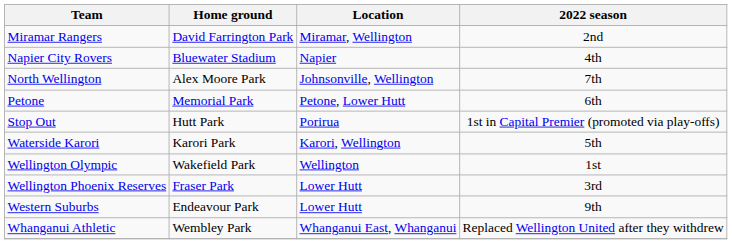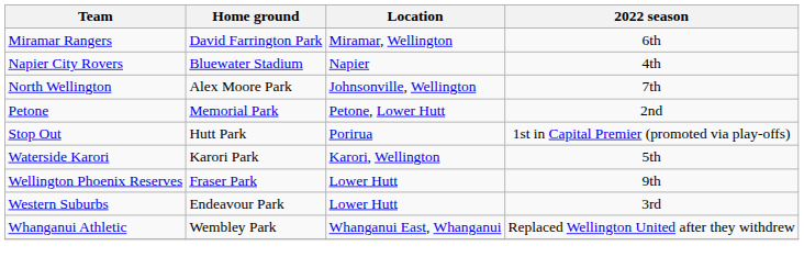Miramar Rangers | 2022 season: 2nd -> 6th
Petone | 2022 season: 6th -> 2nd
- row: Wellington Olympic | Wakefield Park | Wellington | 1st
Wellington Phoenix Reserves | 2022 season: 3rd -> 9th
Western Suburbs | 2022 season: 9th -> 3rd
